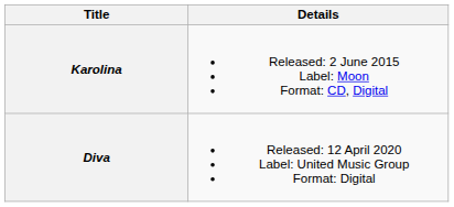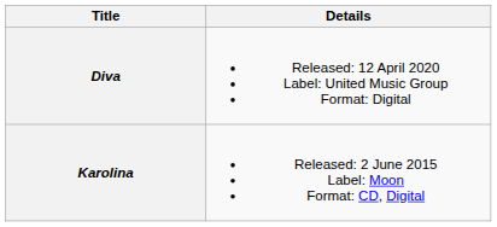rows swapped: Karolina <-> Diva
